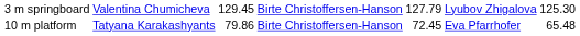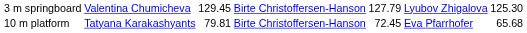10 m platform | column 3: 79.86 -> 79.81
10 m platform | column 7: 65.48 -> 65.68
